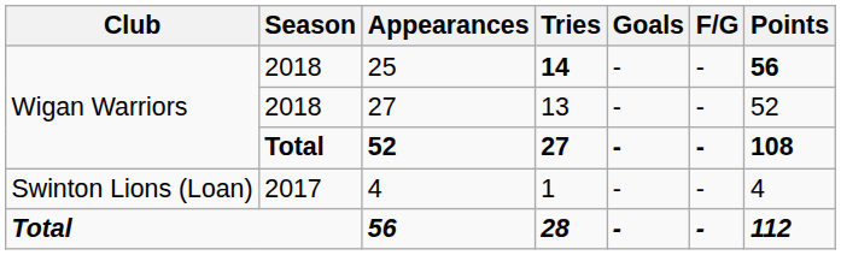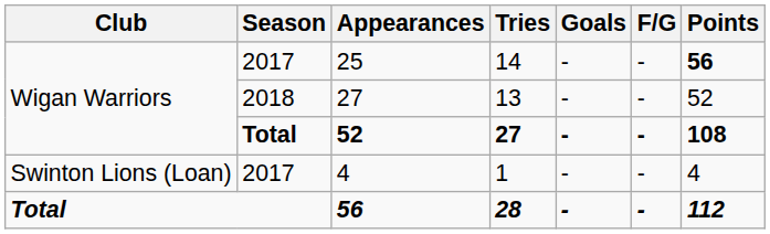25 | Season: 2018 -> 2017
25 | Tries: bold -> normal
